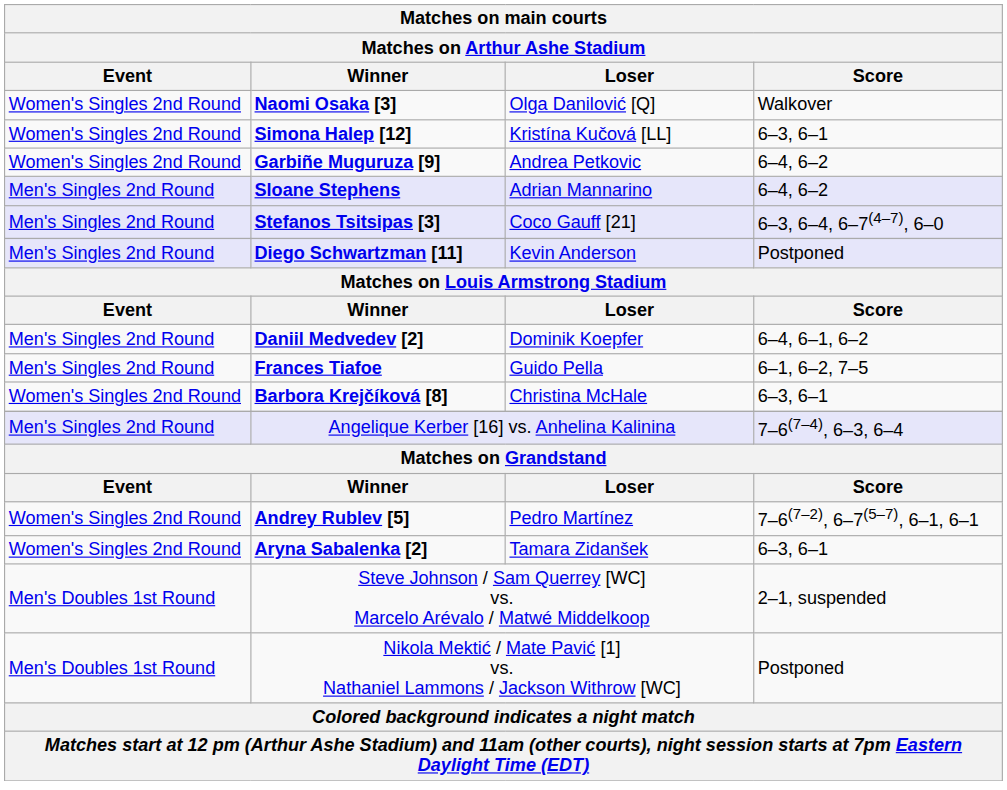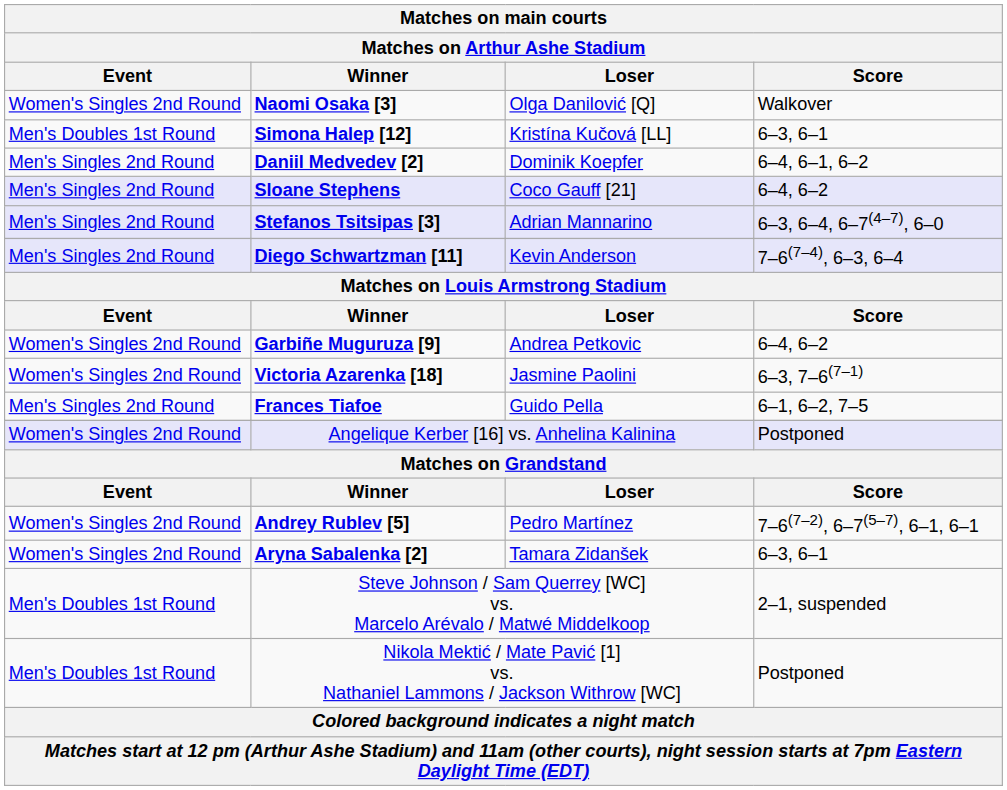Simona Halep [12] | Event: Women's Singles 2nd Round -> Men's Doubles 1st Round
rows swapped: Daniil Medvedev [2] <-> Garbiñe Muguruza [9]
Sloane Stephens | Loser: Adrian Mannarino -> Coco Gauff [21]
Stefanos Tsitsipas [3] | Loser: Coco Gauff [21] -> Adrian Mannarino
Diego Schwartzman [11] | Score: Postponed -> 7–6(7–4), 6–3, 6–4
+ row: Women's Singles 2nd Round | Victoria Azarenka [18] | Jasmine Paolini | 6–3, 7–6(7–1)
- row: Women's Singles 2nd Round | Barbora Krejčíková [8] | Christina McHale | 6–3, 6–1
Angelique Kerber [16] vs. Anhelina Kalinina | Event: Men's Singles 2nd Round -> Women's Singles 2nd Round
Angelique Kerber [16] vs. Anhelina Kalinina | Score: 7–6(7–4), 6–3, 6–4 -> Postponed
